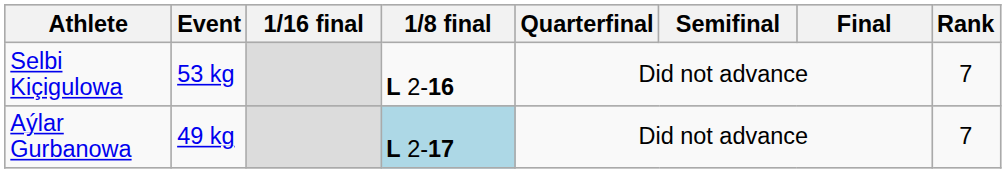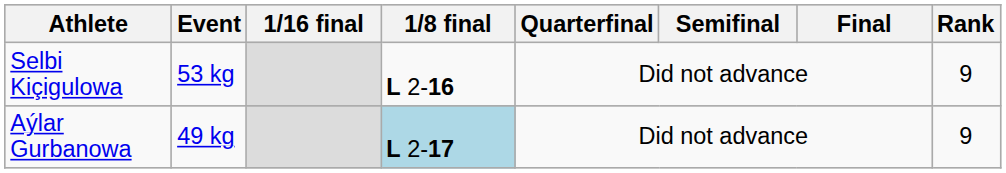Selbi Kiçigulowa | Rank: 7 -> 9
Aýlar Gurbanowa | Rank: 7 -> 9
